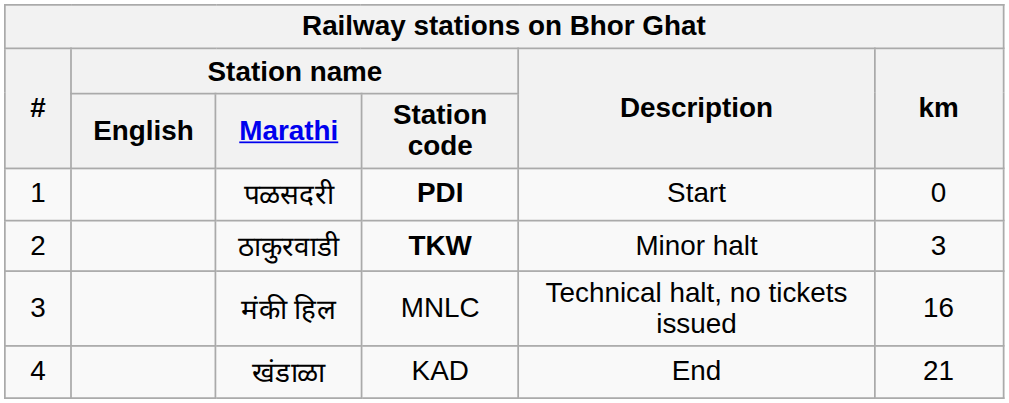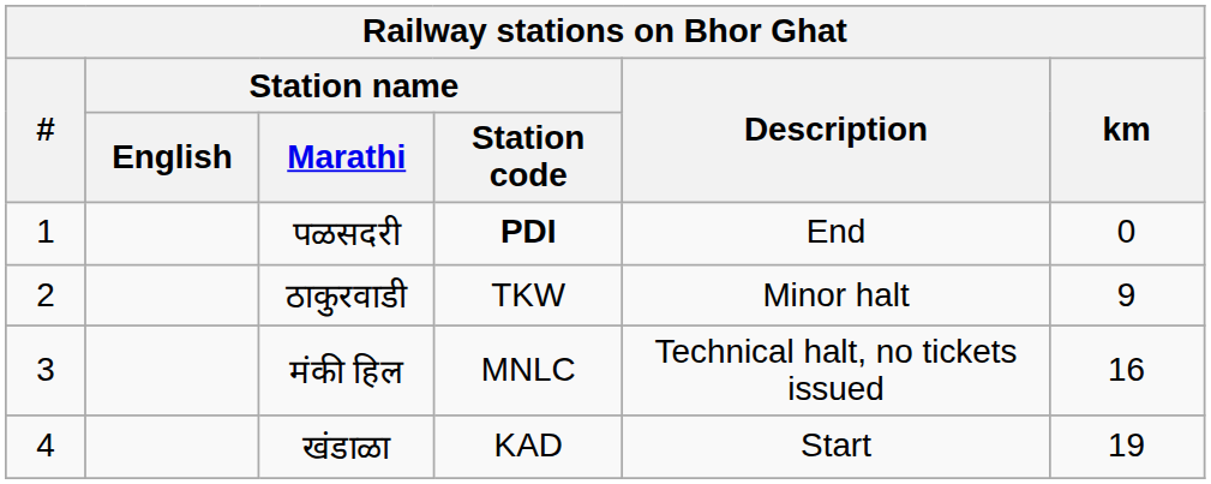पळसदरी | Description: Start -> End
ठाकुरवाडी | Station name / Station code: bold -> normal
ठाकुरवाडी | km: 3 -> 9
खंडाळा | Description: End -> Start
खंडाळा | km: 21 -> 19
